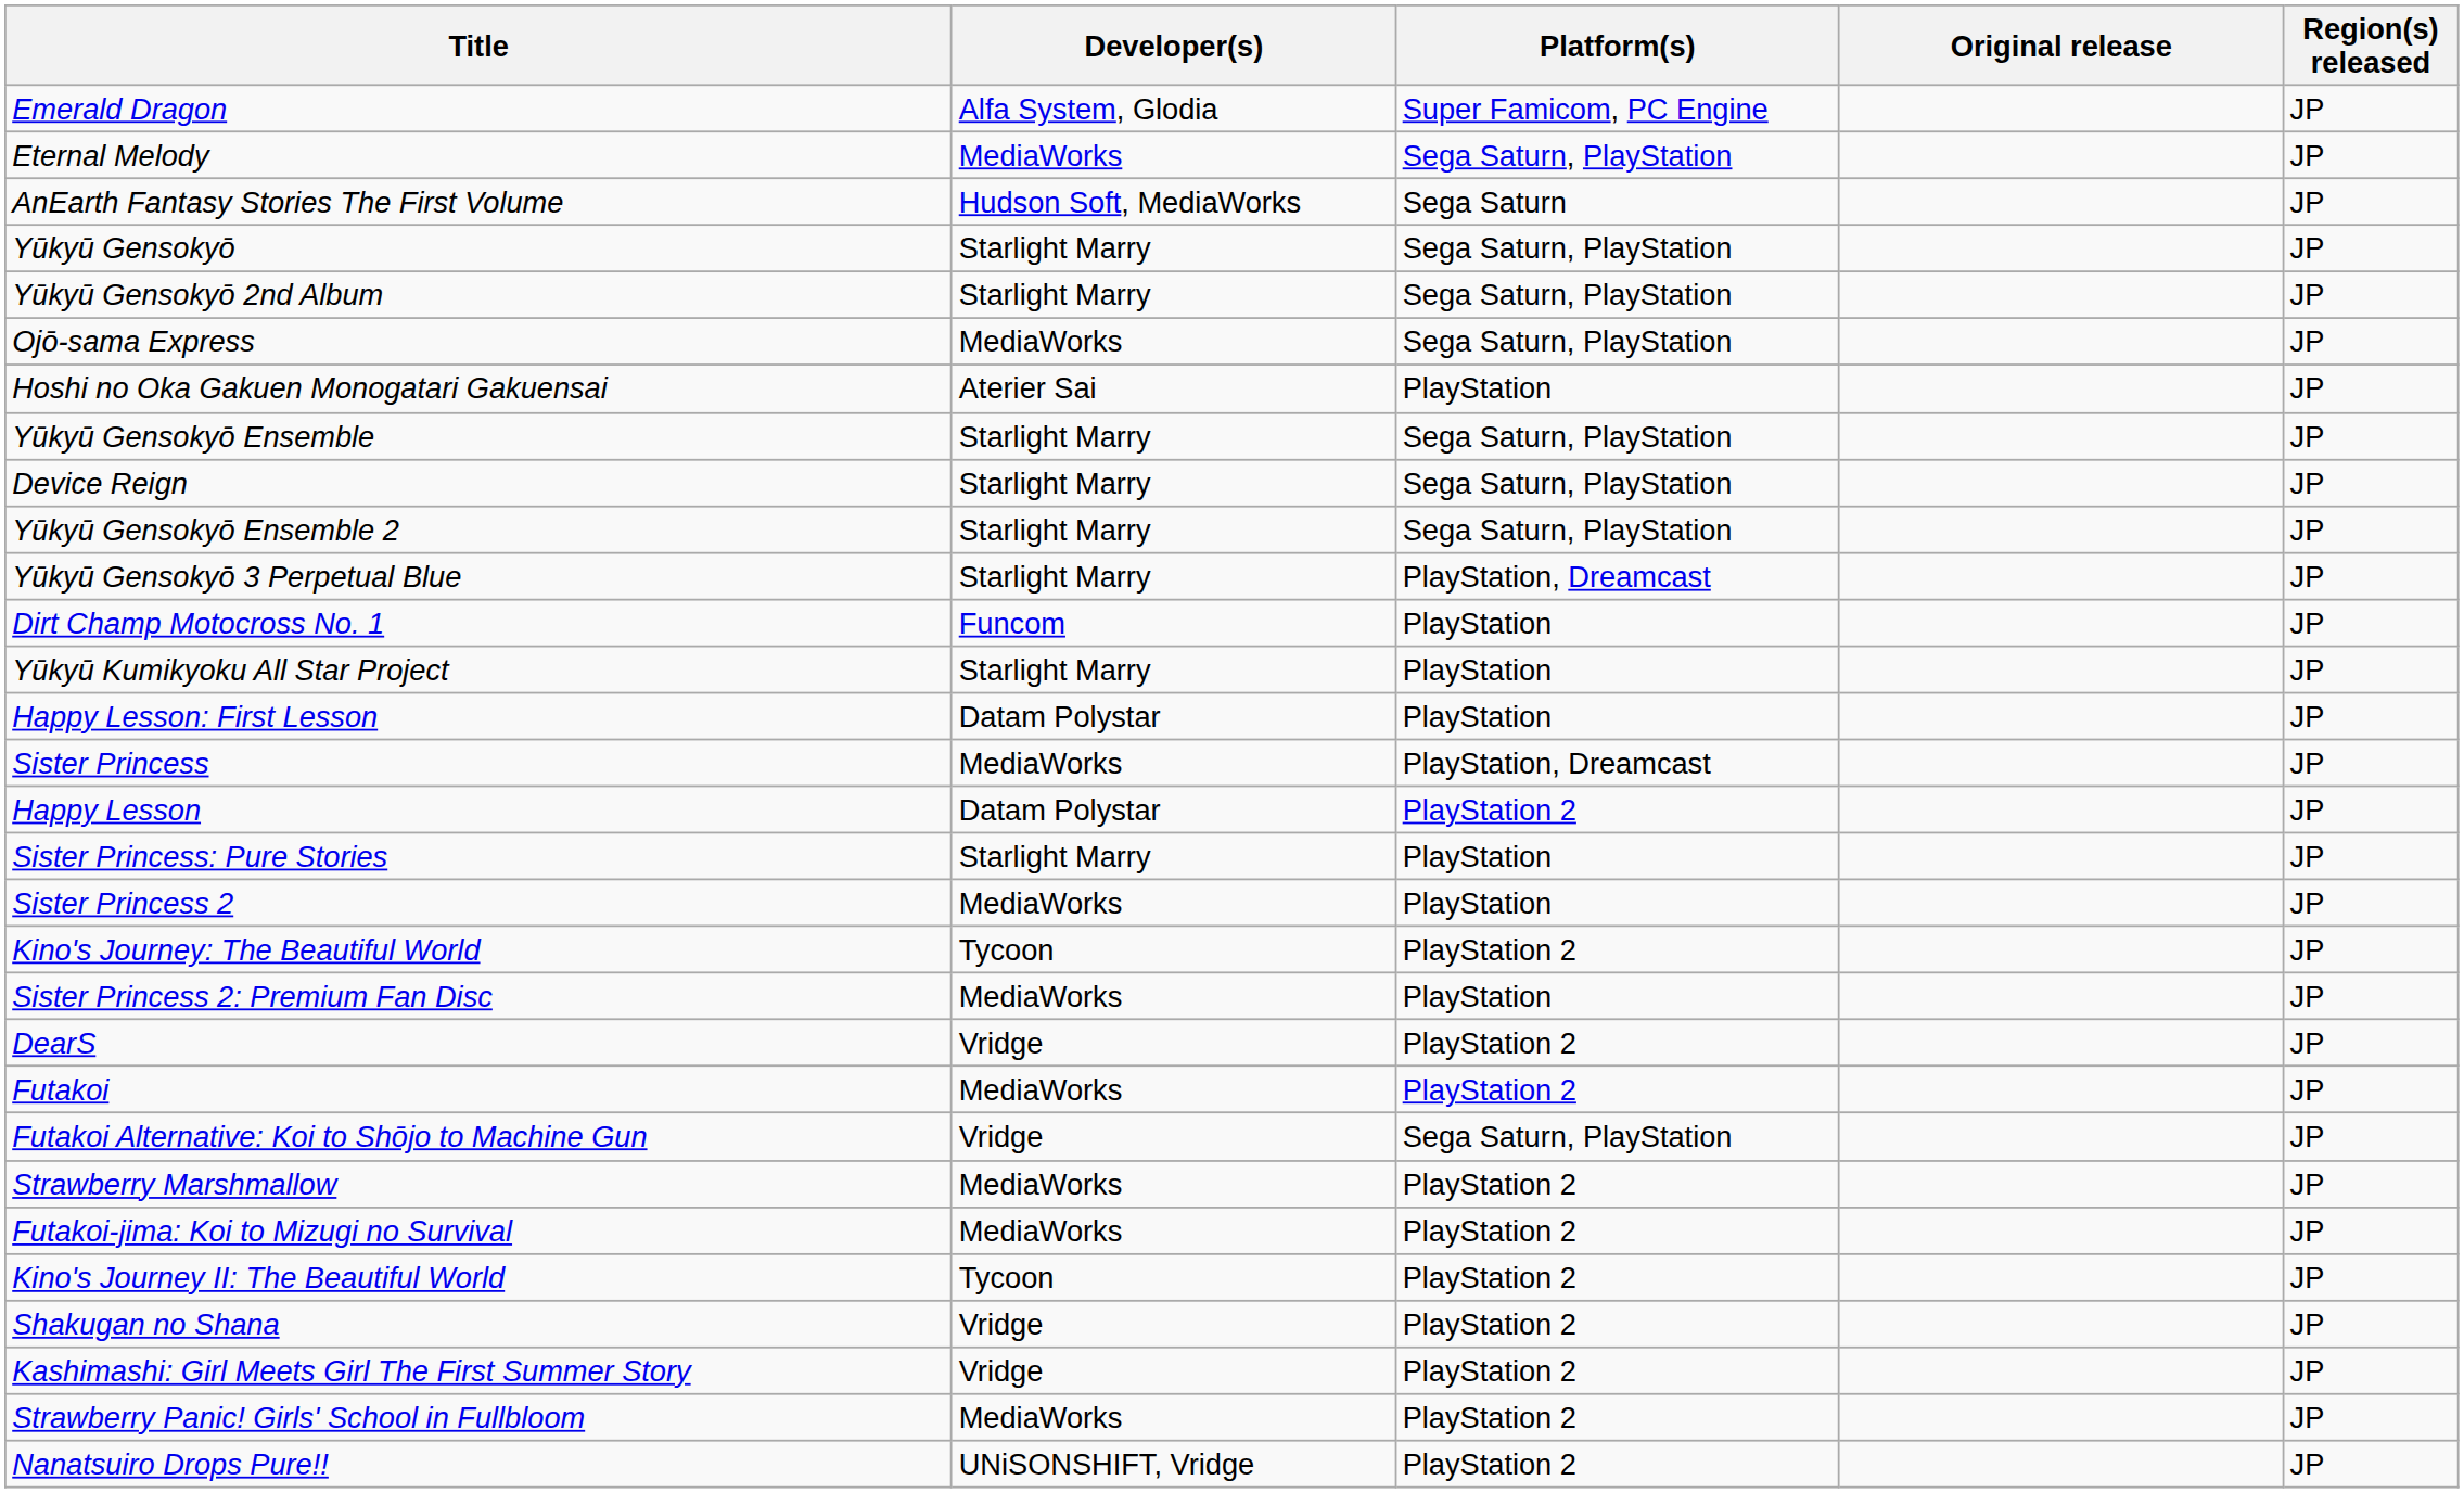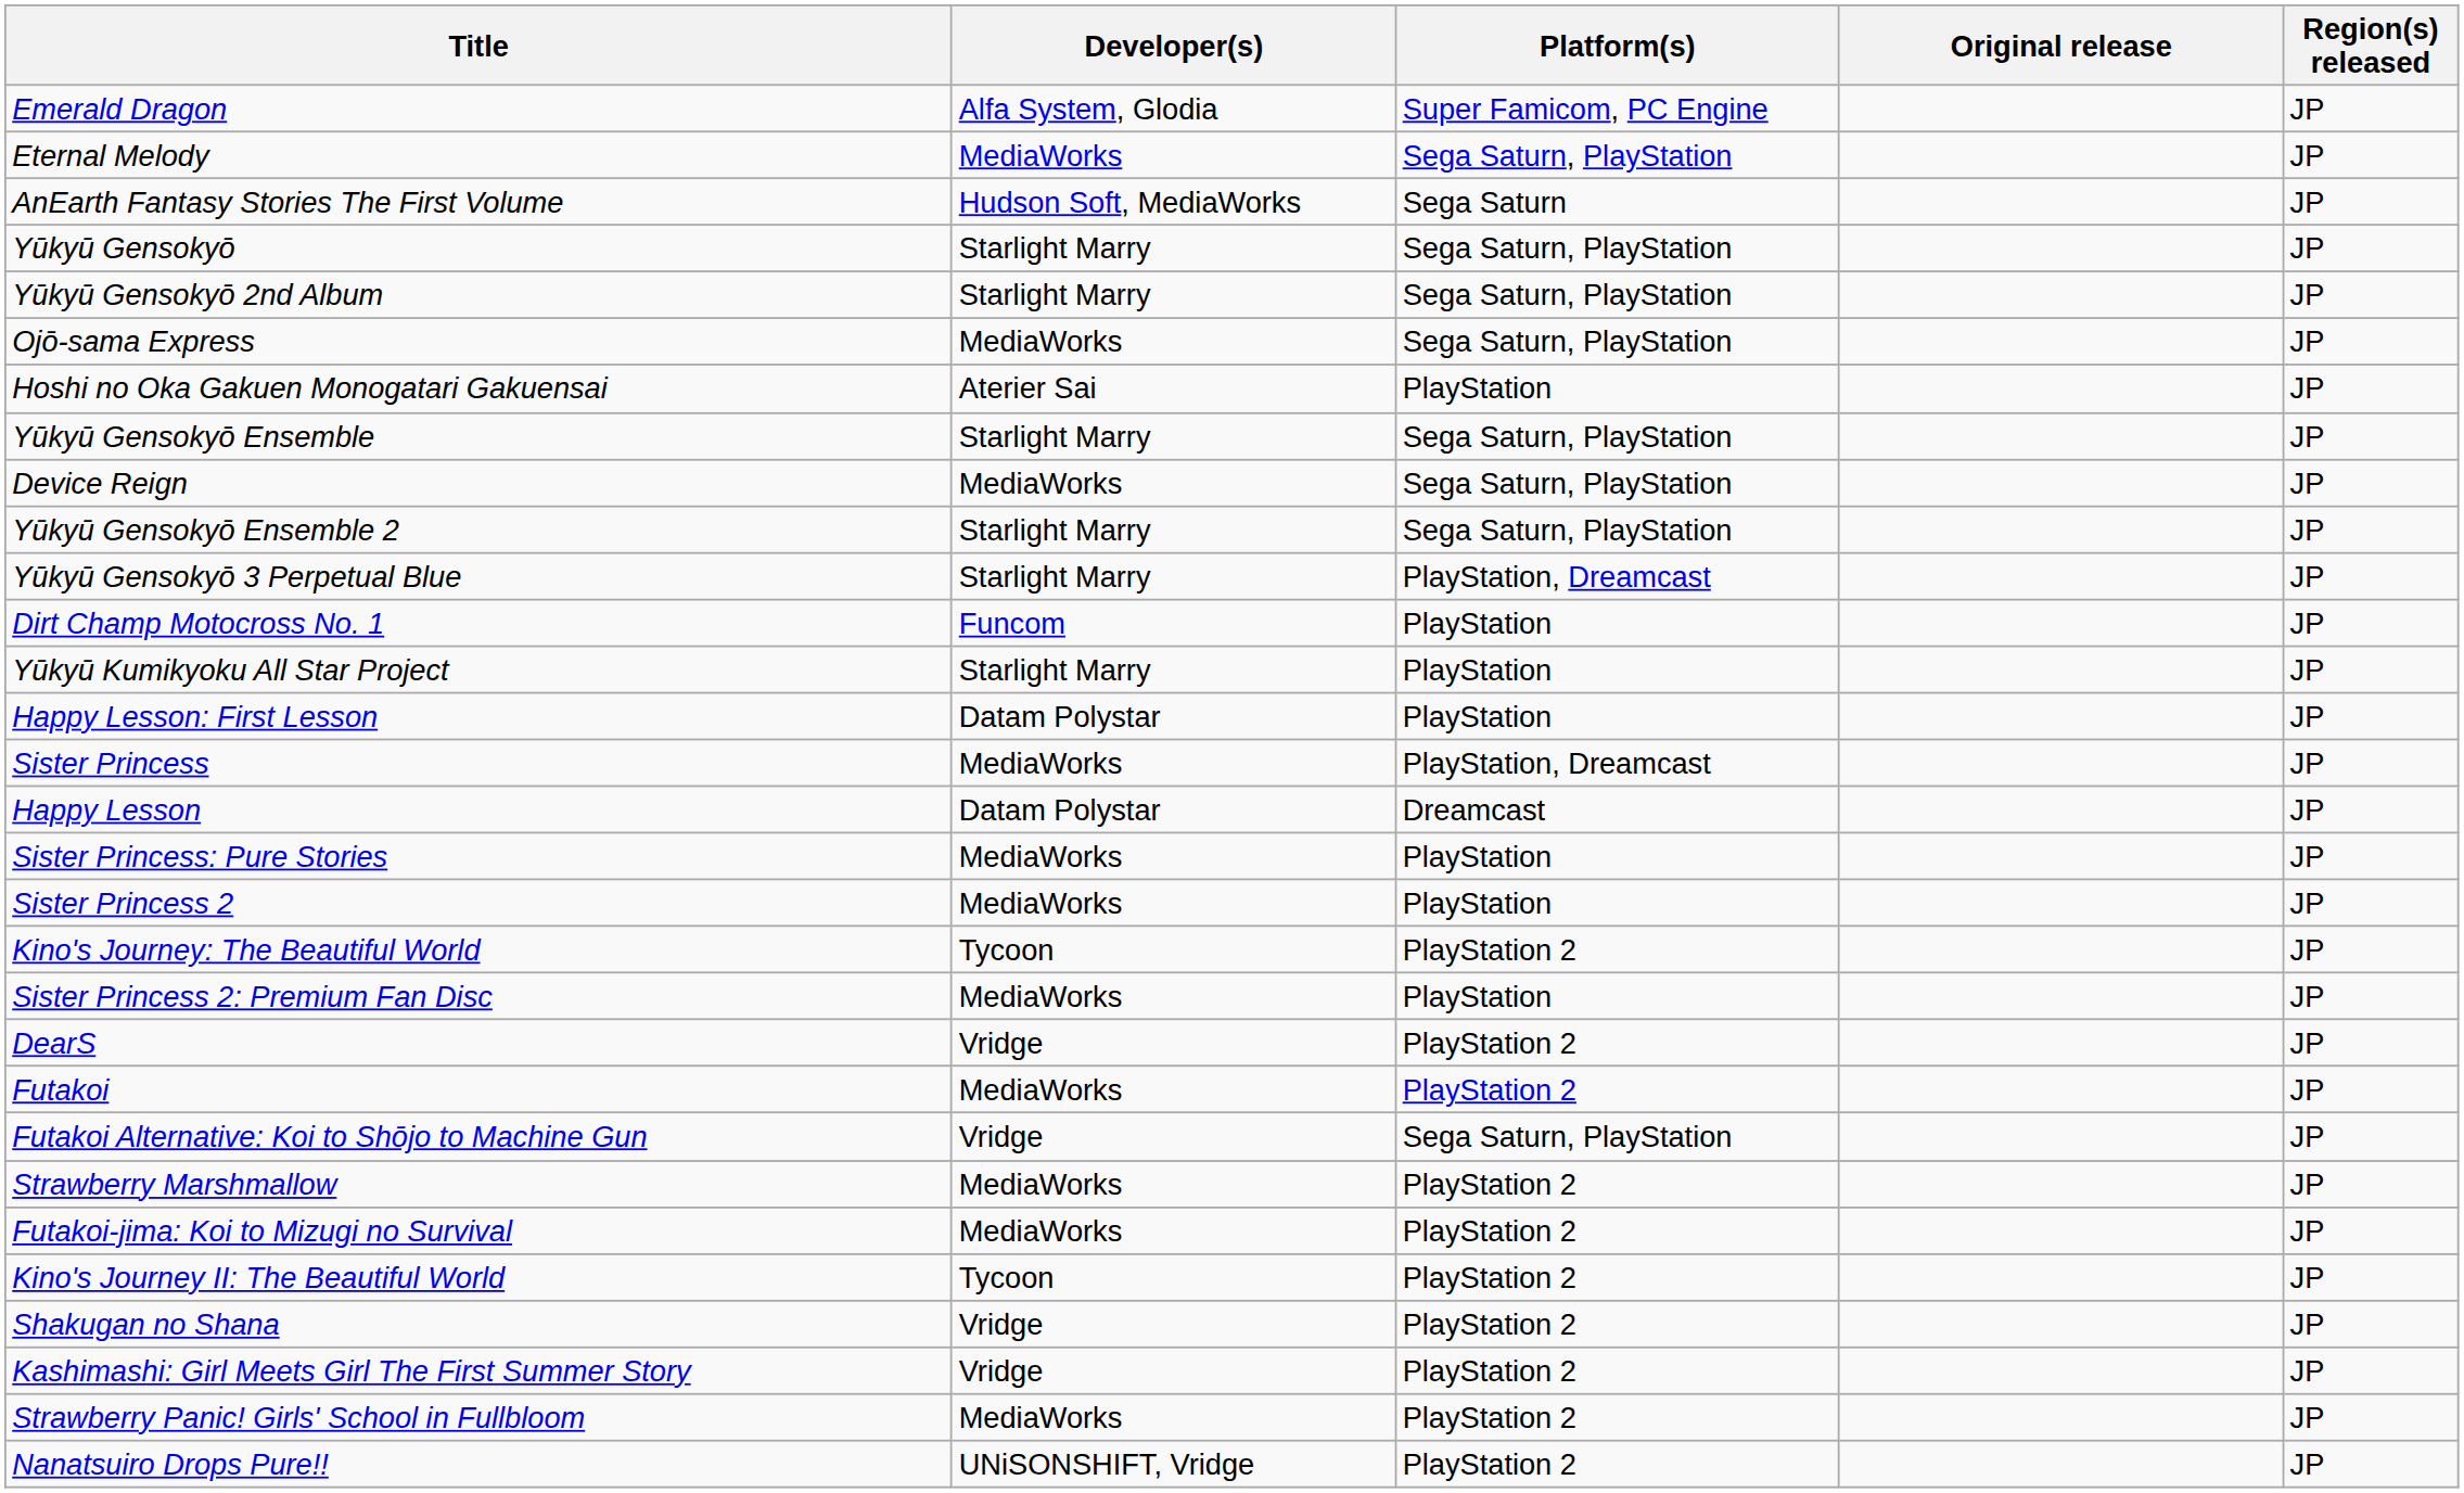Device Reign | Developer(s): Starlight Marry -> MediaWorks
Happy Lesson | Platform(s): PlayStation 2 -> Dreamcast
Sister Princess: Pure Stories | Developer(s): Starlight Marry -> MediaWorks
